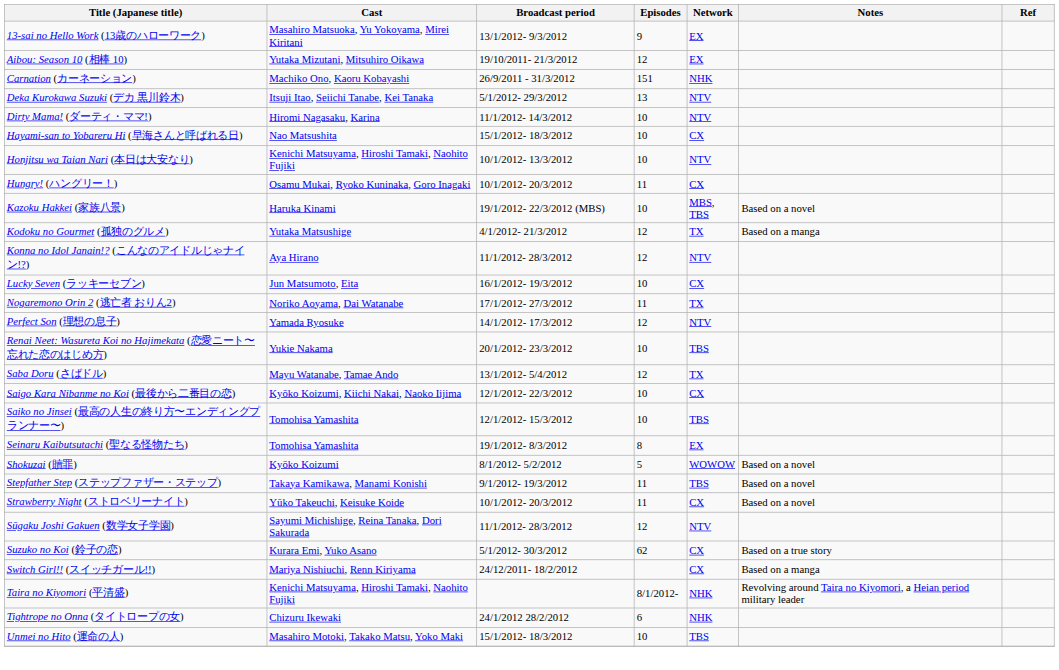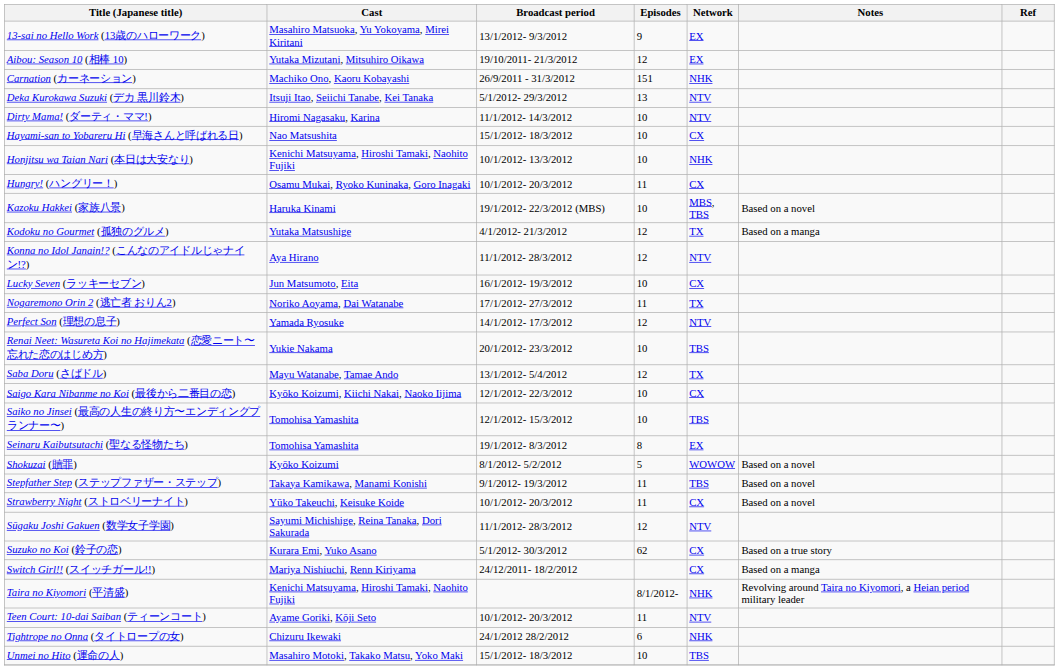Honjitsu wa Taian Nari (本日は大安なり) | Network: NTV -> NHK
+ row: Teen Court: 10-dai Saiban (ティーンコート) | Ayame Goriki, Kōji Seto | 10/1/2012- 20/3/2012 | 11 | NTV
